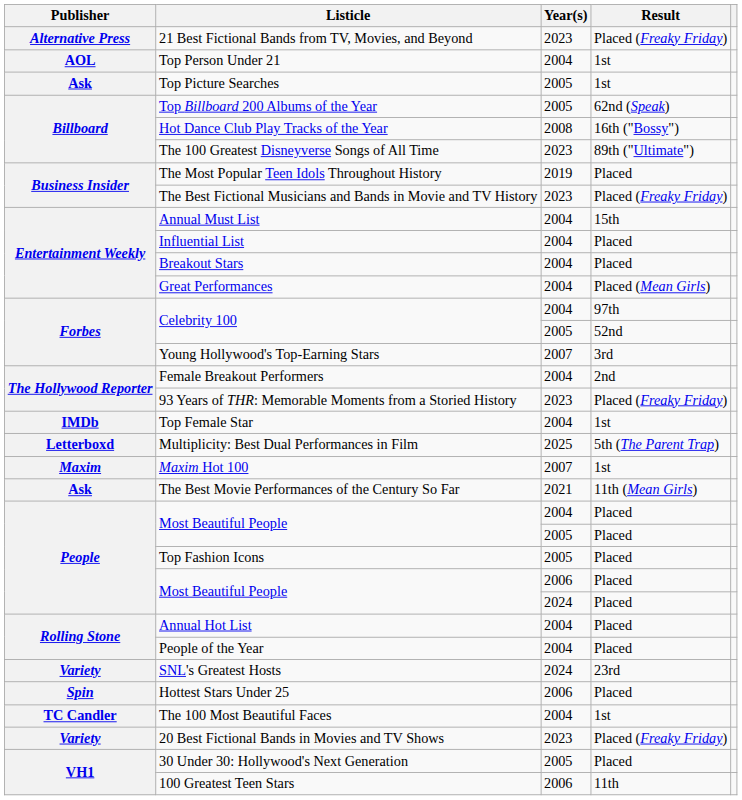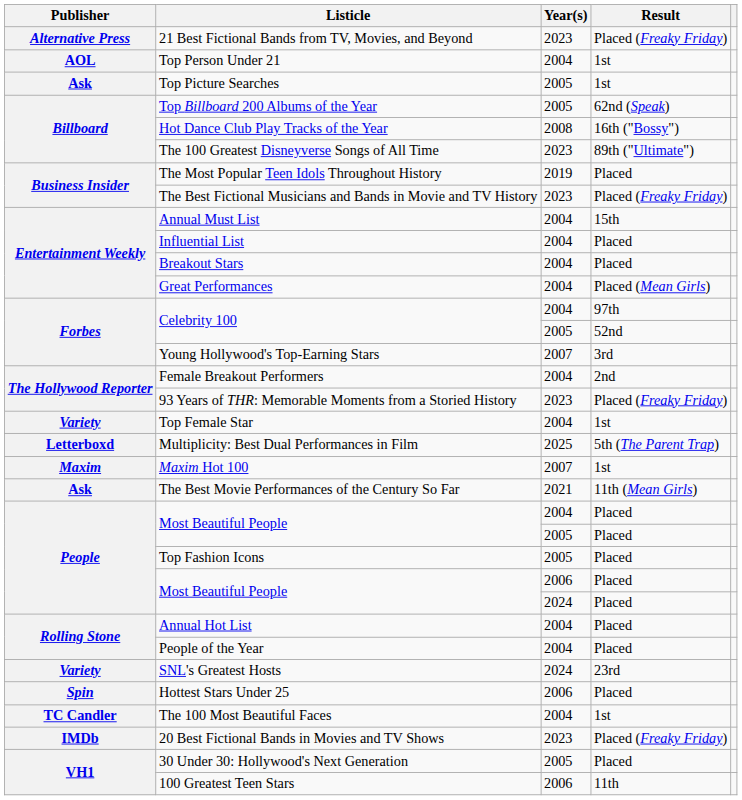Top Female Star | Publisher: IMDb -> Variety
20 Best Fictional Bands in Movies and TV Shows | Publisher: Variety -> IMDb
